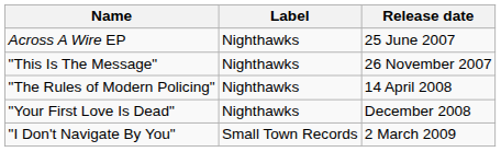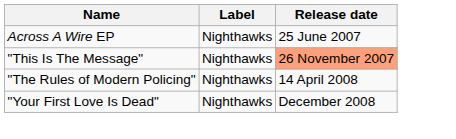"This Is The Message" | Release date: no background -> lightsalmon background
- row: "I Don't Navigate By You" | Small Town Records | 2 March 2009
